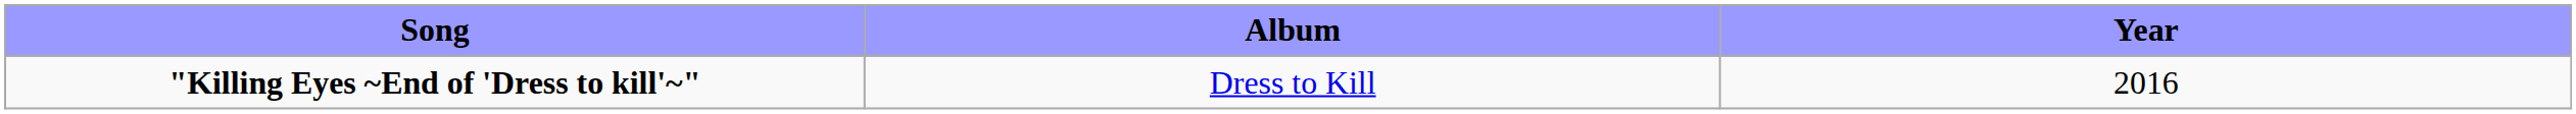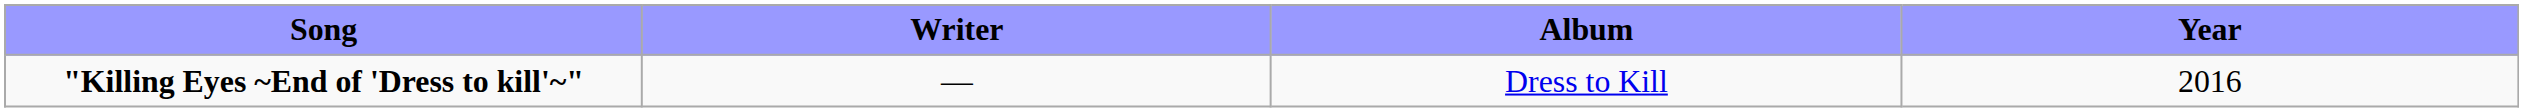+ column: Writer | —
